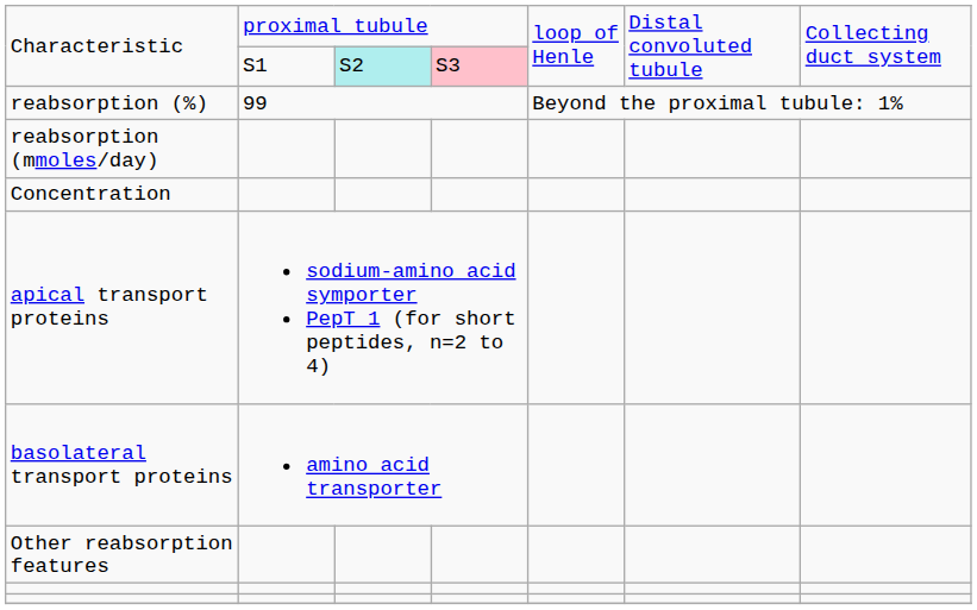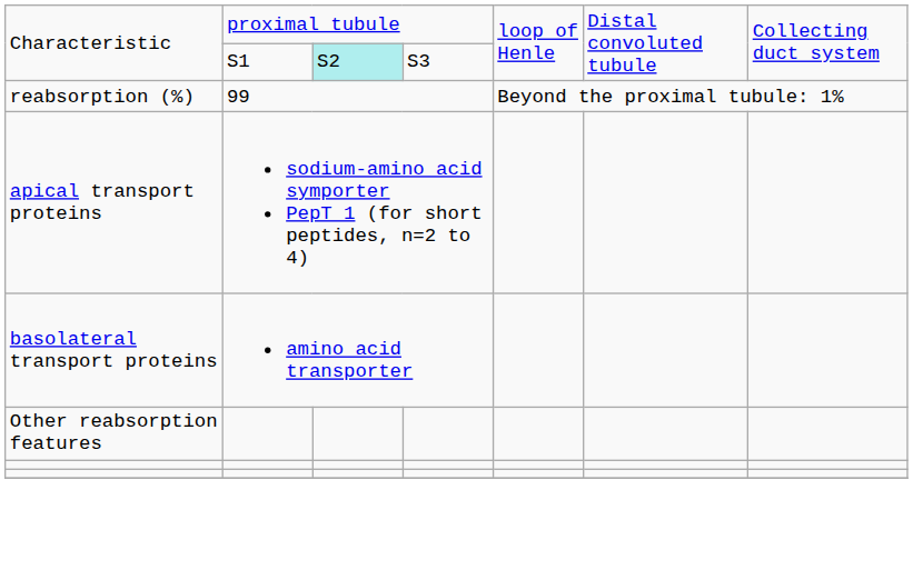Characteristic / S1 | column 4: pink background -> no background
- row: reabsorption (mmoles/day)
- row: Concentration
